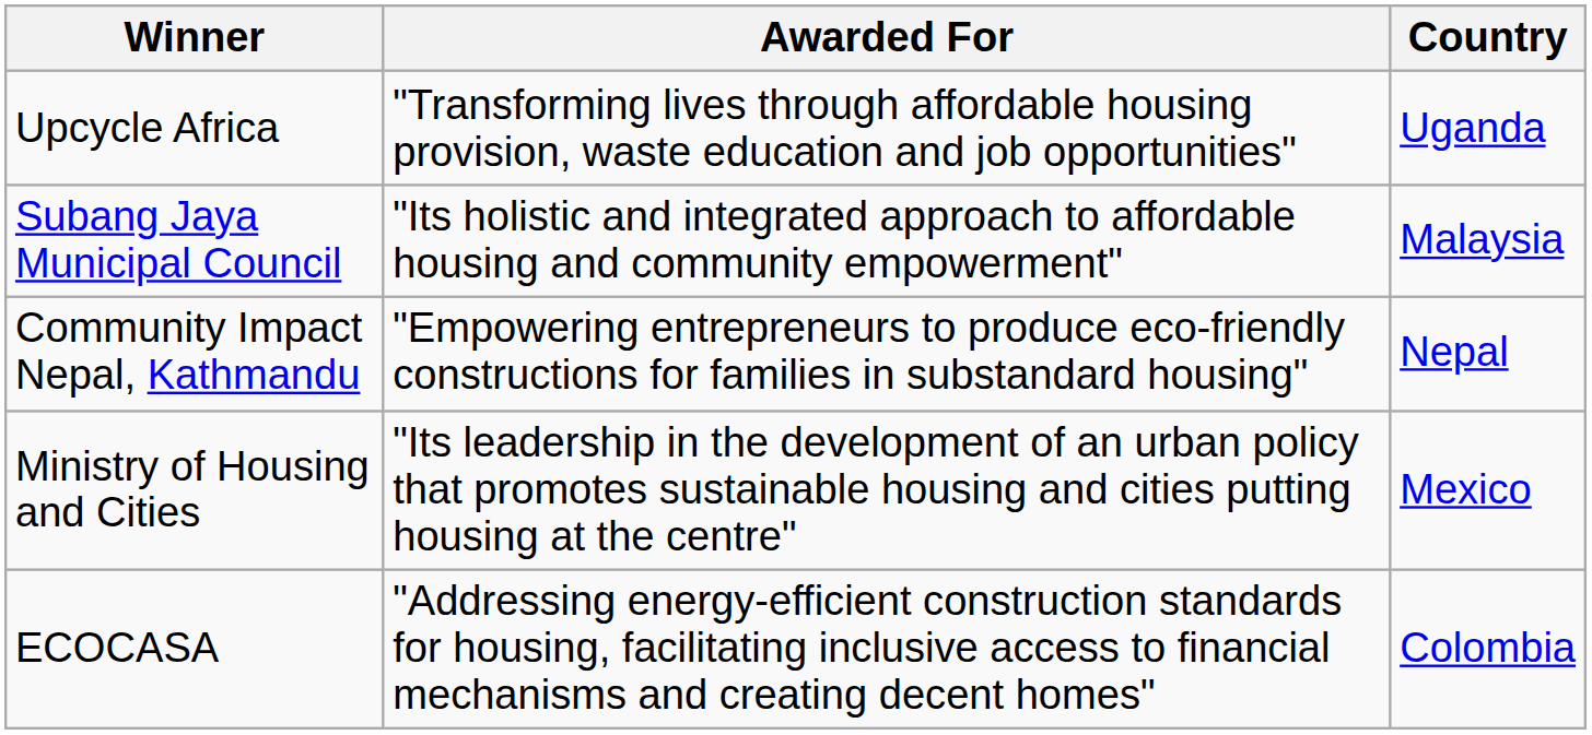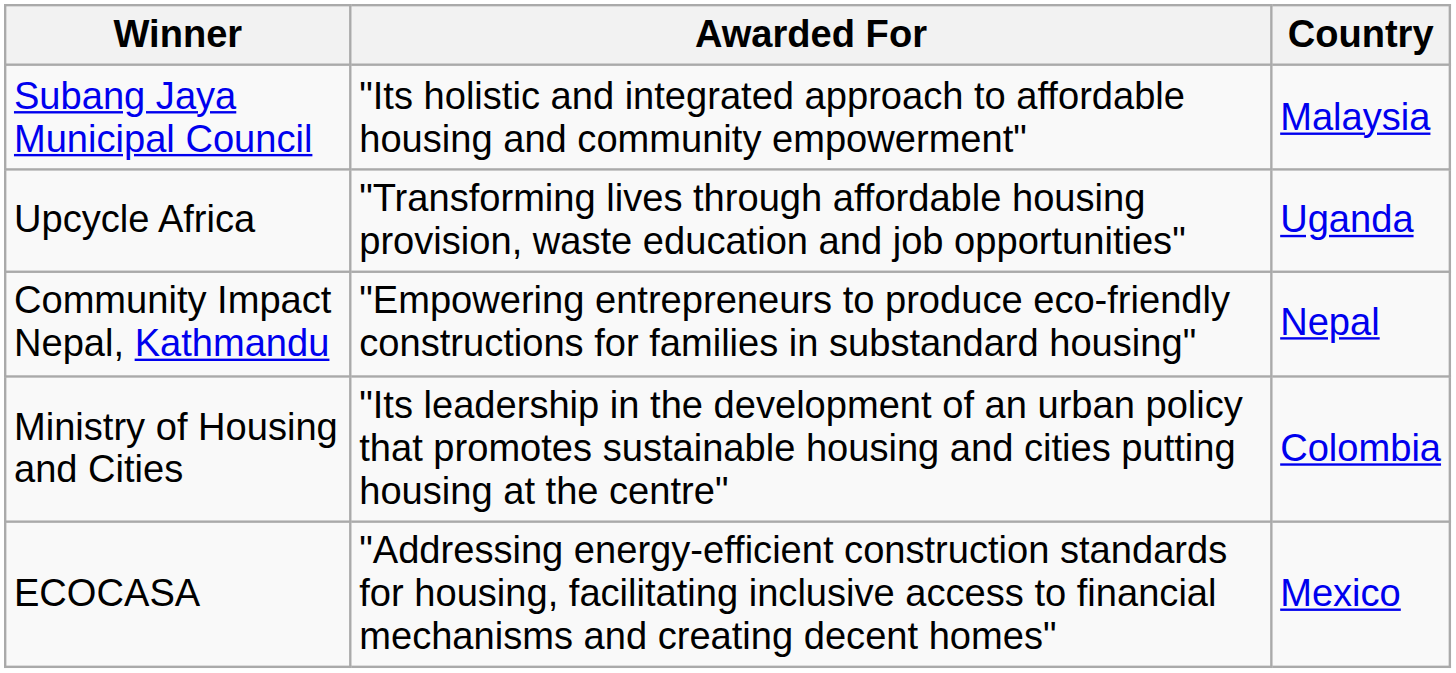rows swapped: Upcycle Africa <-> Subang Jaya Municipal Council
Ministry of Housing and Cities | Country: Mexico -> Colombia
ECOCASA | Country: Colombia -> Mexico
